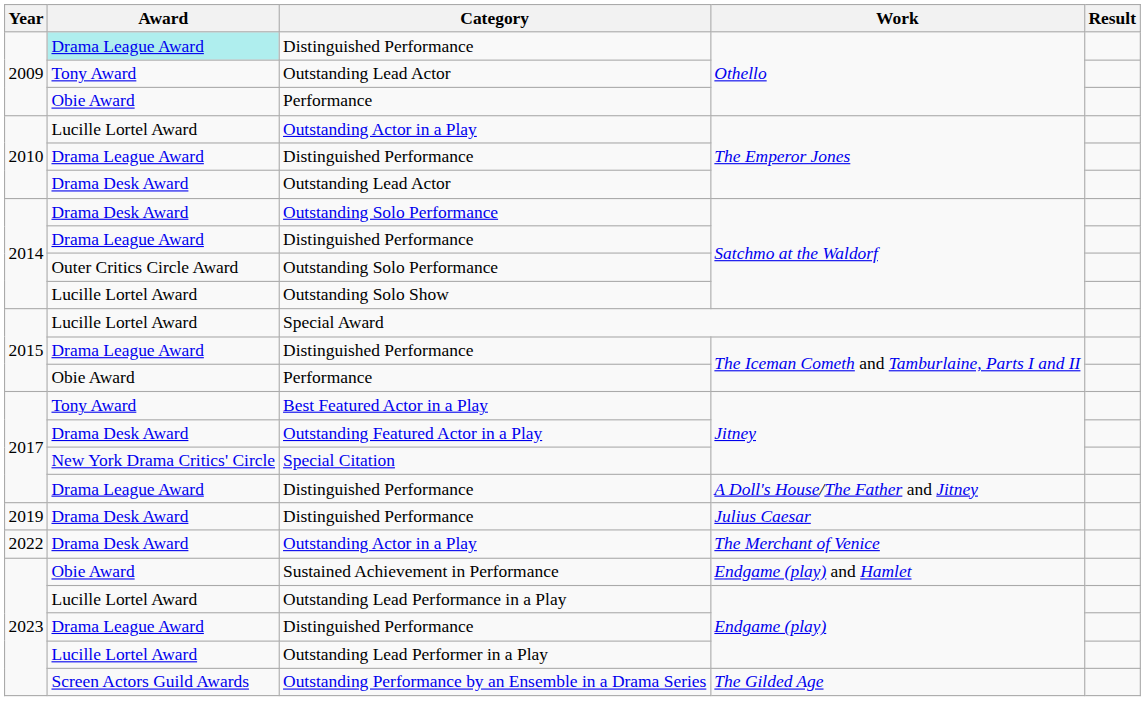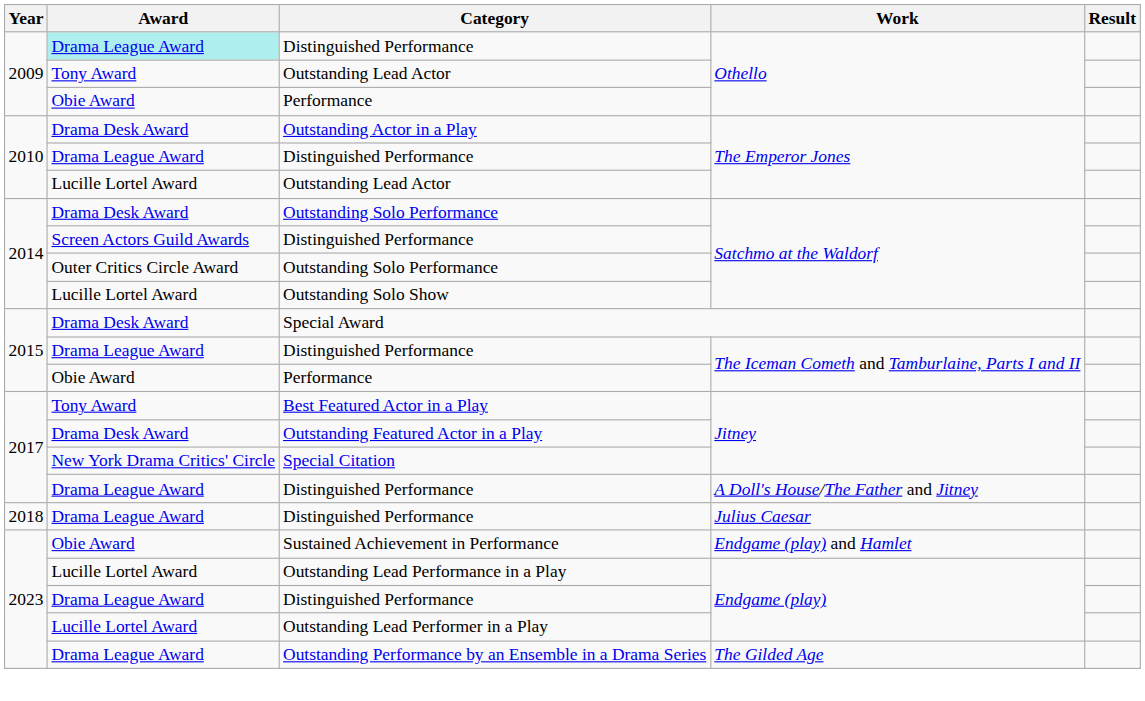Outstanding Actor in a Play / The Emperor Jones | Award: Lucille Lortel Award -> Drama Desk Award
Outstanding Lead Actor / The Emperor Jones | Award: Drama Desk Award -> Lucille Lortel Award
Distinguished Performance / Satchmo at the Waldorf | Award: Drama League Award -> Screen Actors Guild Awards
Special Award | Award: Lucille Lortel Award -> Drama Desk Award
Distinguished Performance / Julius Caesar | Year: 2019 -> 2018
Distinguished Performance / Julius Caesar | Award: Drama Desk Award -> Drama League Award
- row: 2022 | Drama Desk Award | Outstanding Actor in a Play | The Merchant of Venice
Outstanding Performance by an Ensemble in a Drama Series | Award: Screen Actors Guild Awards -> Drama League Award
